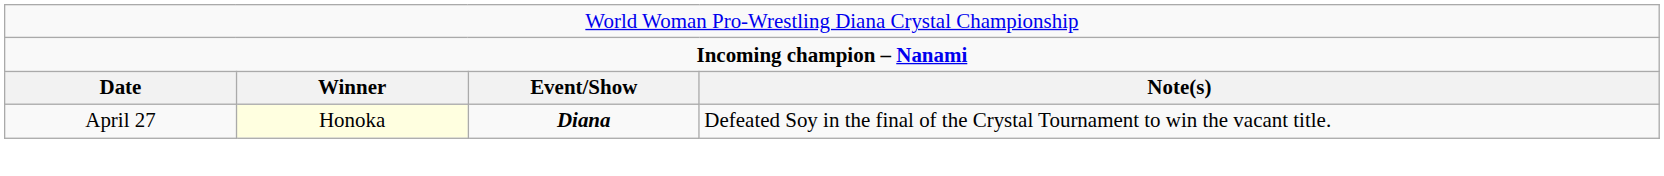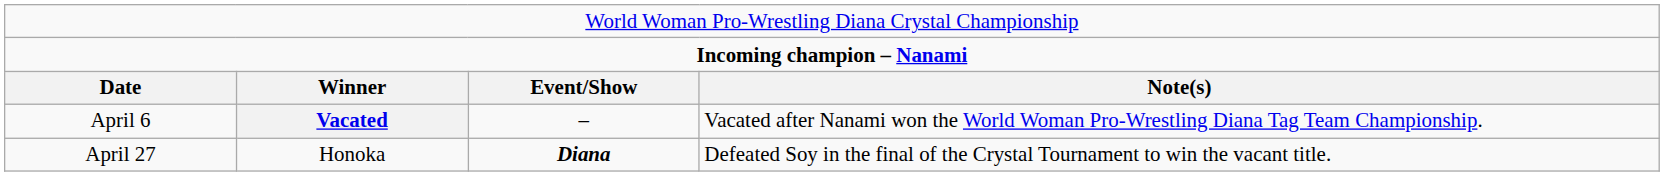+ row: April 6 | Vacated | – | Vacated after Nanami won the World Woman Pro-Wrestling Diana Tag Team Championship.
April 27 | column 2: lightyellow background -> no background
